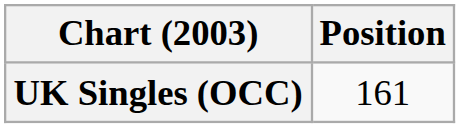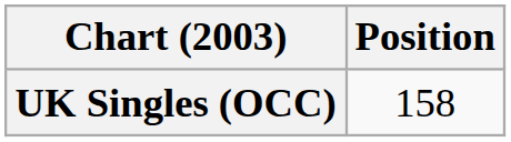UK Singles (OCC) | Position: 161 -> 158
